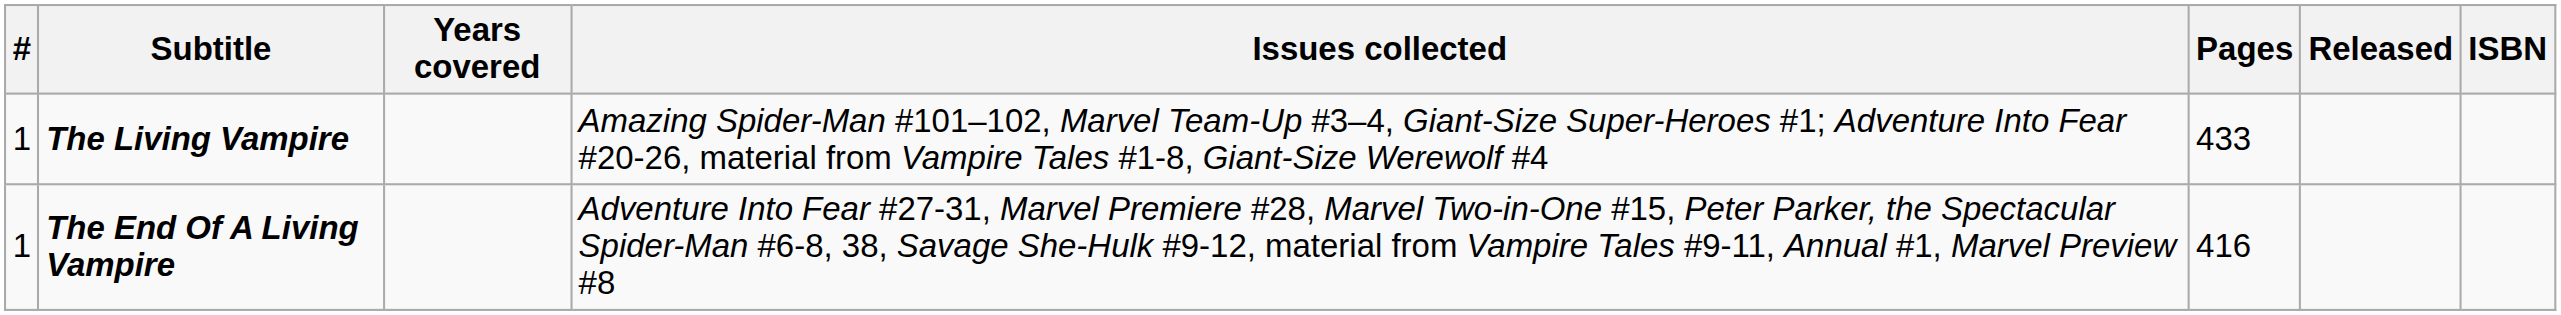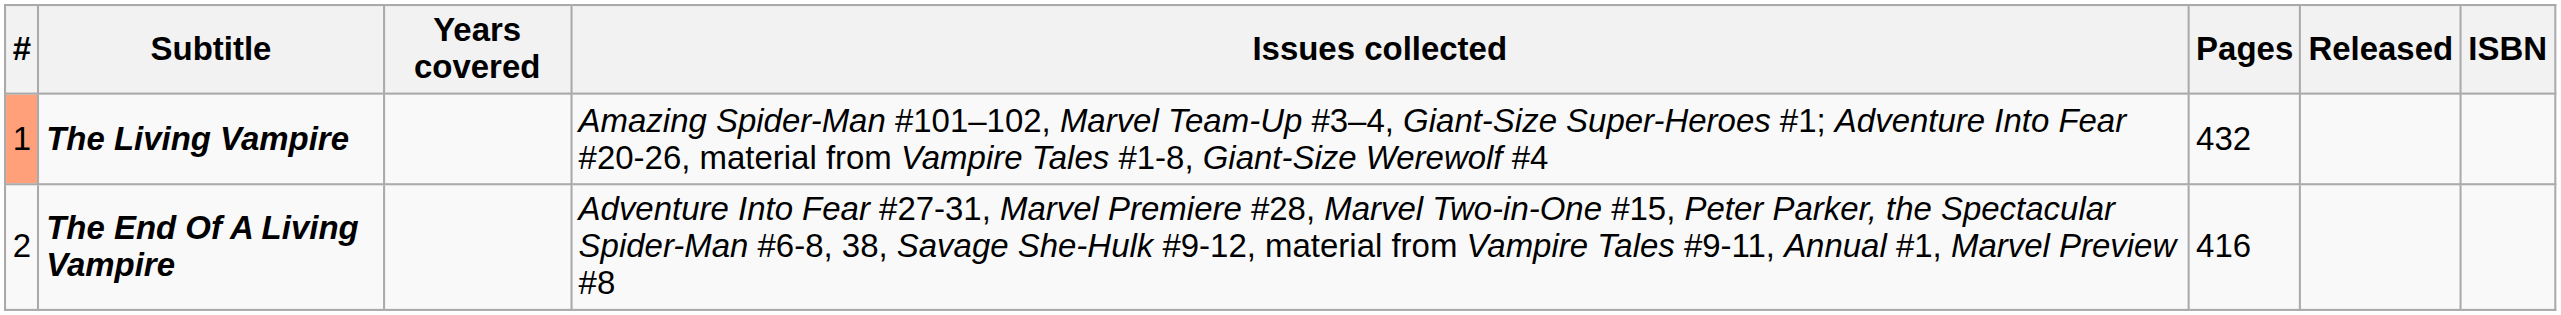The Living Vampire | #: no background -> lightsalmon background
The Living Vampire | Pages: 433 -> 432
The End Of A Living Vampire | #: 1 -> 2
